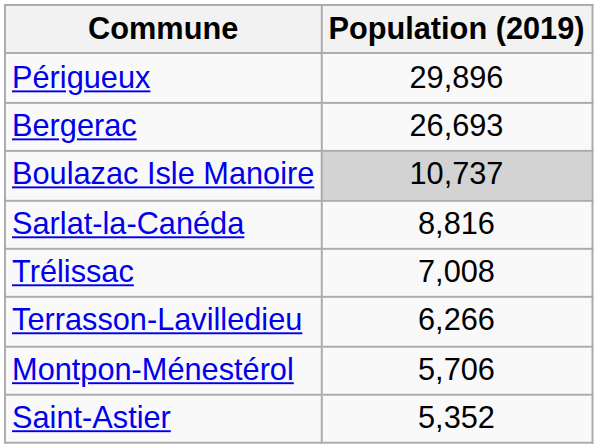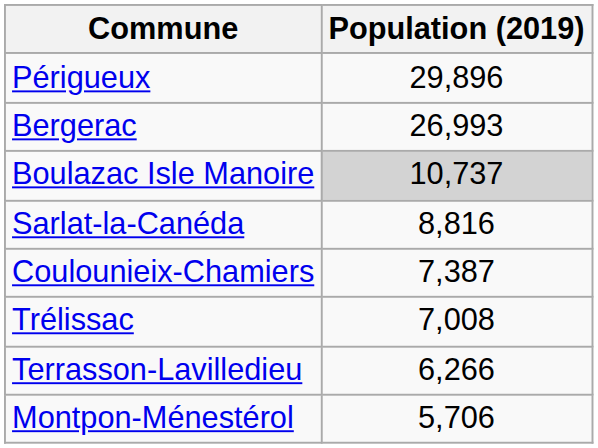Bergerac | Population (2019): 26,693 -> 26,993
+ row: Coulounieix-Chamiers | 7,387
- row: Saint-Astier | 5,352
